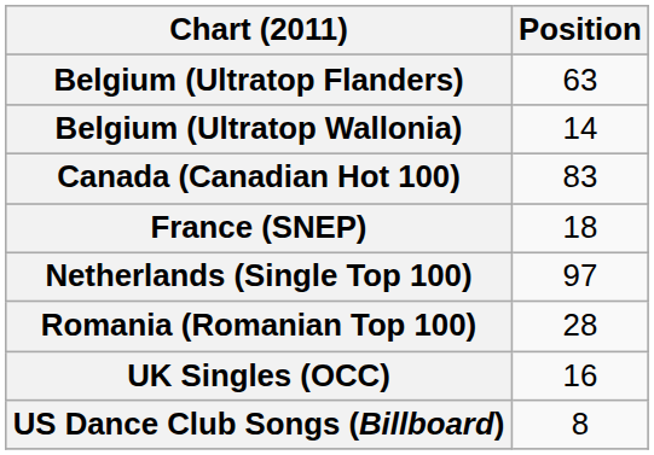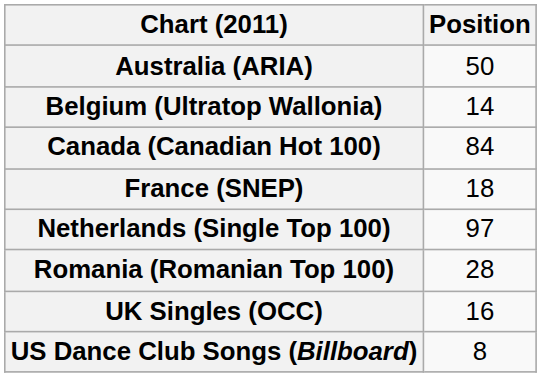+ row: Australia (ARIA) | 50
- row: Belgium (Ultratop Flanders) | 63
Canada (Canadian Hot 100) | Position: 83 -> 84
